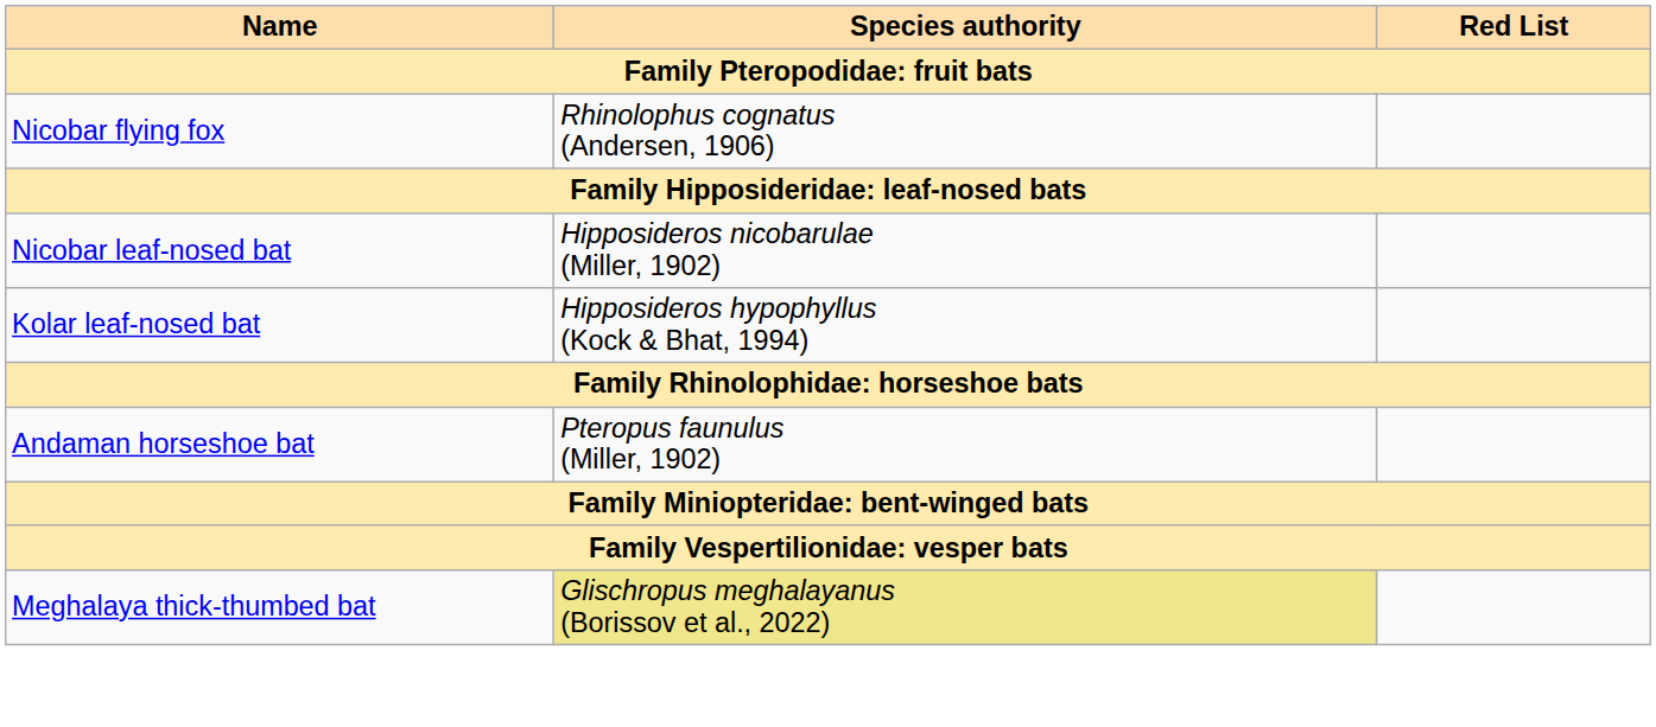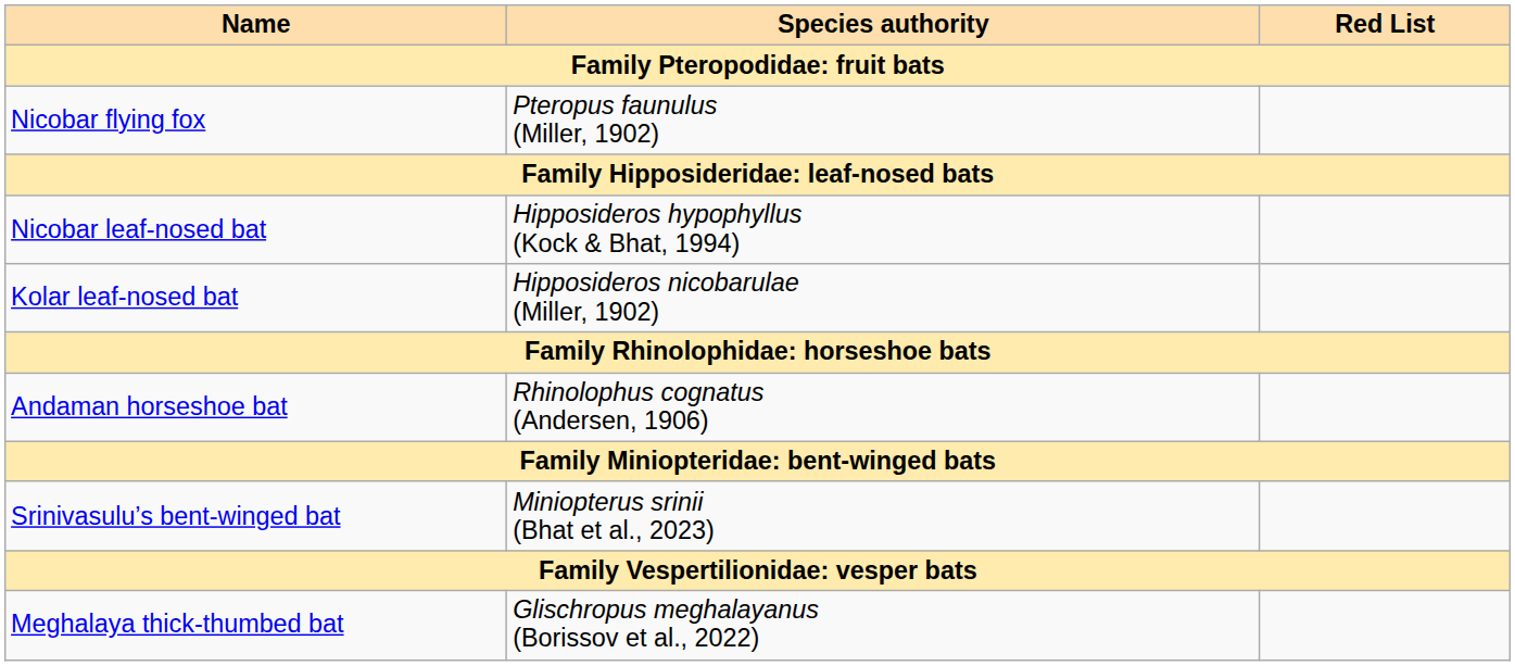Nicobar flying fox | Species authority: Rhinolophus cognatus (Andersen, 1906) -> Pteropus faunulus (Miller, 1902)
Nicobar leaf-nosed bat | Species authority: Hipposideros nicobarulae (Miller, 1902) -> Hipposideros hypophyllus (Kock & Bhat, 1994)
Kolar leaf-nosed bat | Species authority: Hipposideros hypophyllus (Kock & Bhat, 1994) -> Hipposideros nicobarulae (Miller, 1902)
Andaman horseshoe bat | Species authority: Pteropus faunulus (Miller, 1902) -> Rhinolophus cognatus (Andersen, 1906)
+ row: Srinivasulu’s bent-winged bat | Miniopterus srinii (Bhat et al., 2023)
Meghalaya thick-thumbed bat | Species authority: khaki background -> no background
